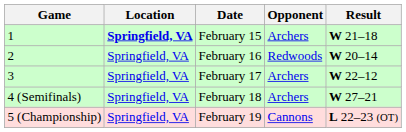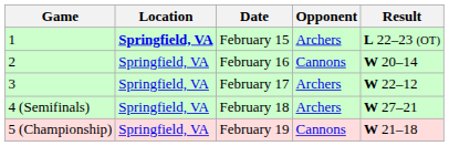February 15 | Result: W 21–18 -> L 22–23 (OT)
February 16 | Opponent: Redwoods -> Cannons
February 19 | Result: L 22–23 (OT) -> W 21–18
